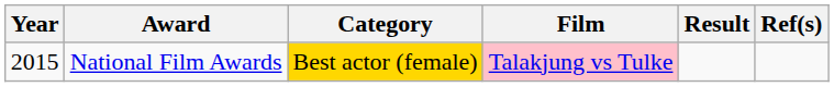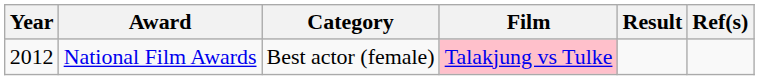National Film Awards | Year: 2015 -> 2012
National Film Awards | Category: gold background -> no background
